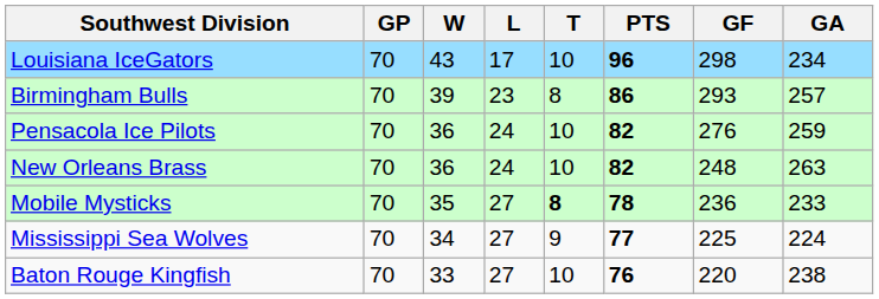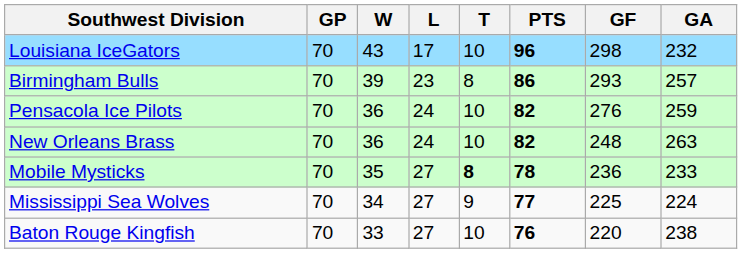Louisiana IceGators | GA: 234 -> 232
